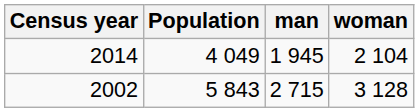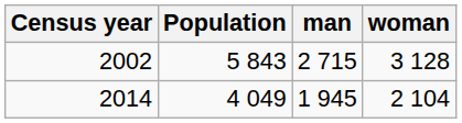rows swapped: 2002 <-> 2014
